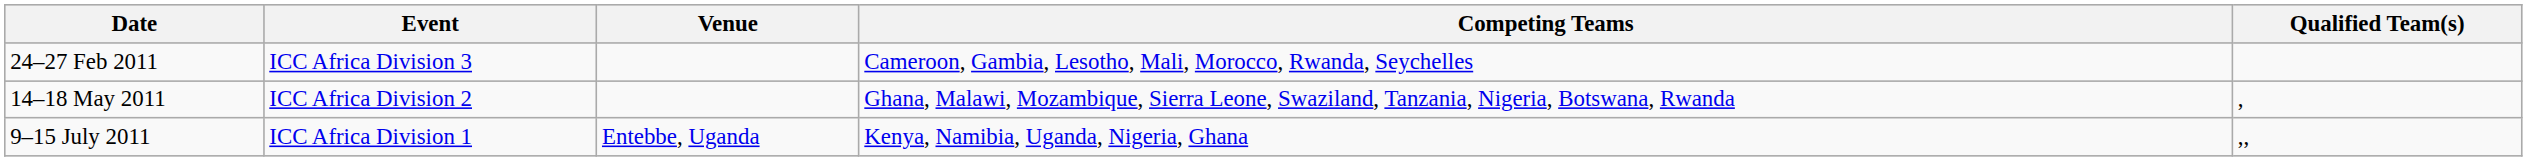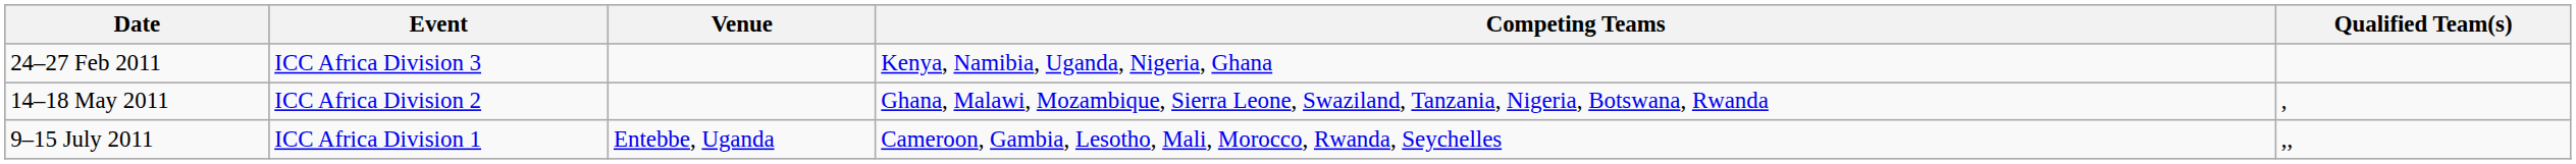24–27 Feb 2011 | Competing Teams: Cameroon, Gambia, Lesotho, Mali, Morocco, Rwanda, Seychelles -> Kenya, Namibia, Uganda, Nigeria, Ghana
9–15 July 2011 | Competing Teams: Kenya, Namibia, Uganda, Nigeria, Ghana -> Cameroon, Gambia, Lesotho, Mali, Morocco, Rwanda, Seychelles
